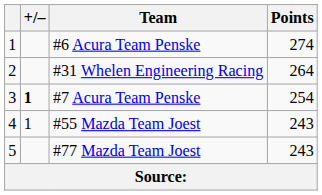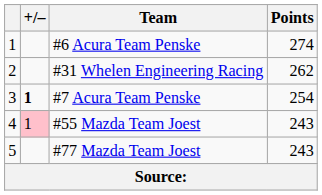#31 Whelen Engineering Racing | Points: 264 -> 262
#55 Mazda Team Joest | +/–: no background -> pink background
